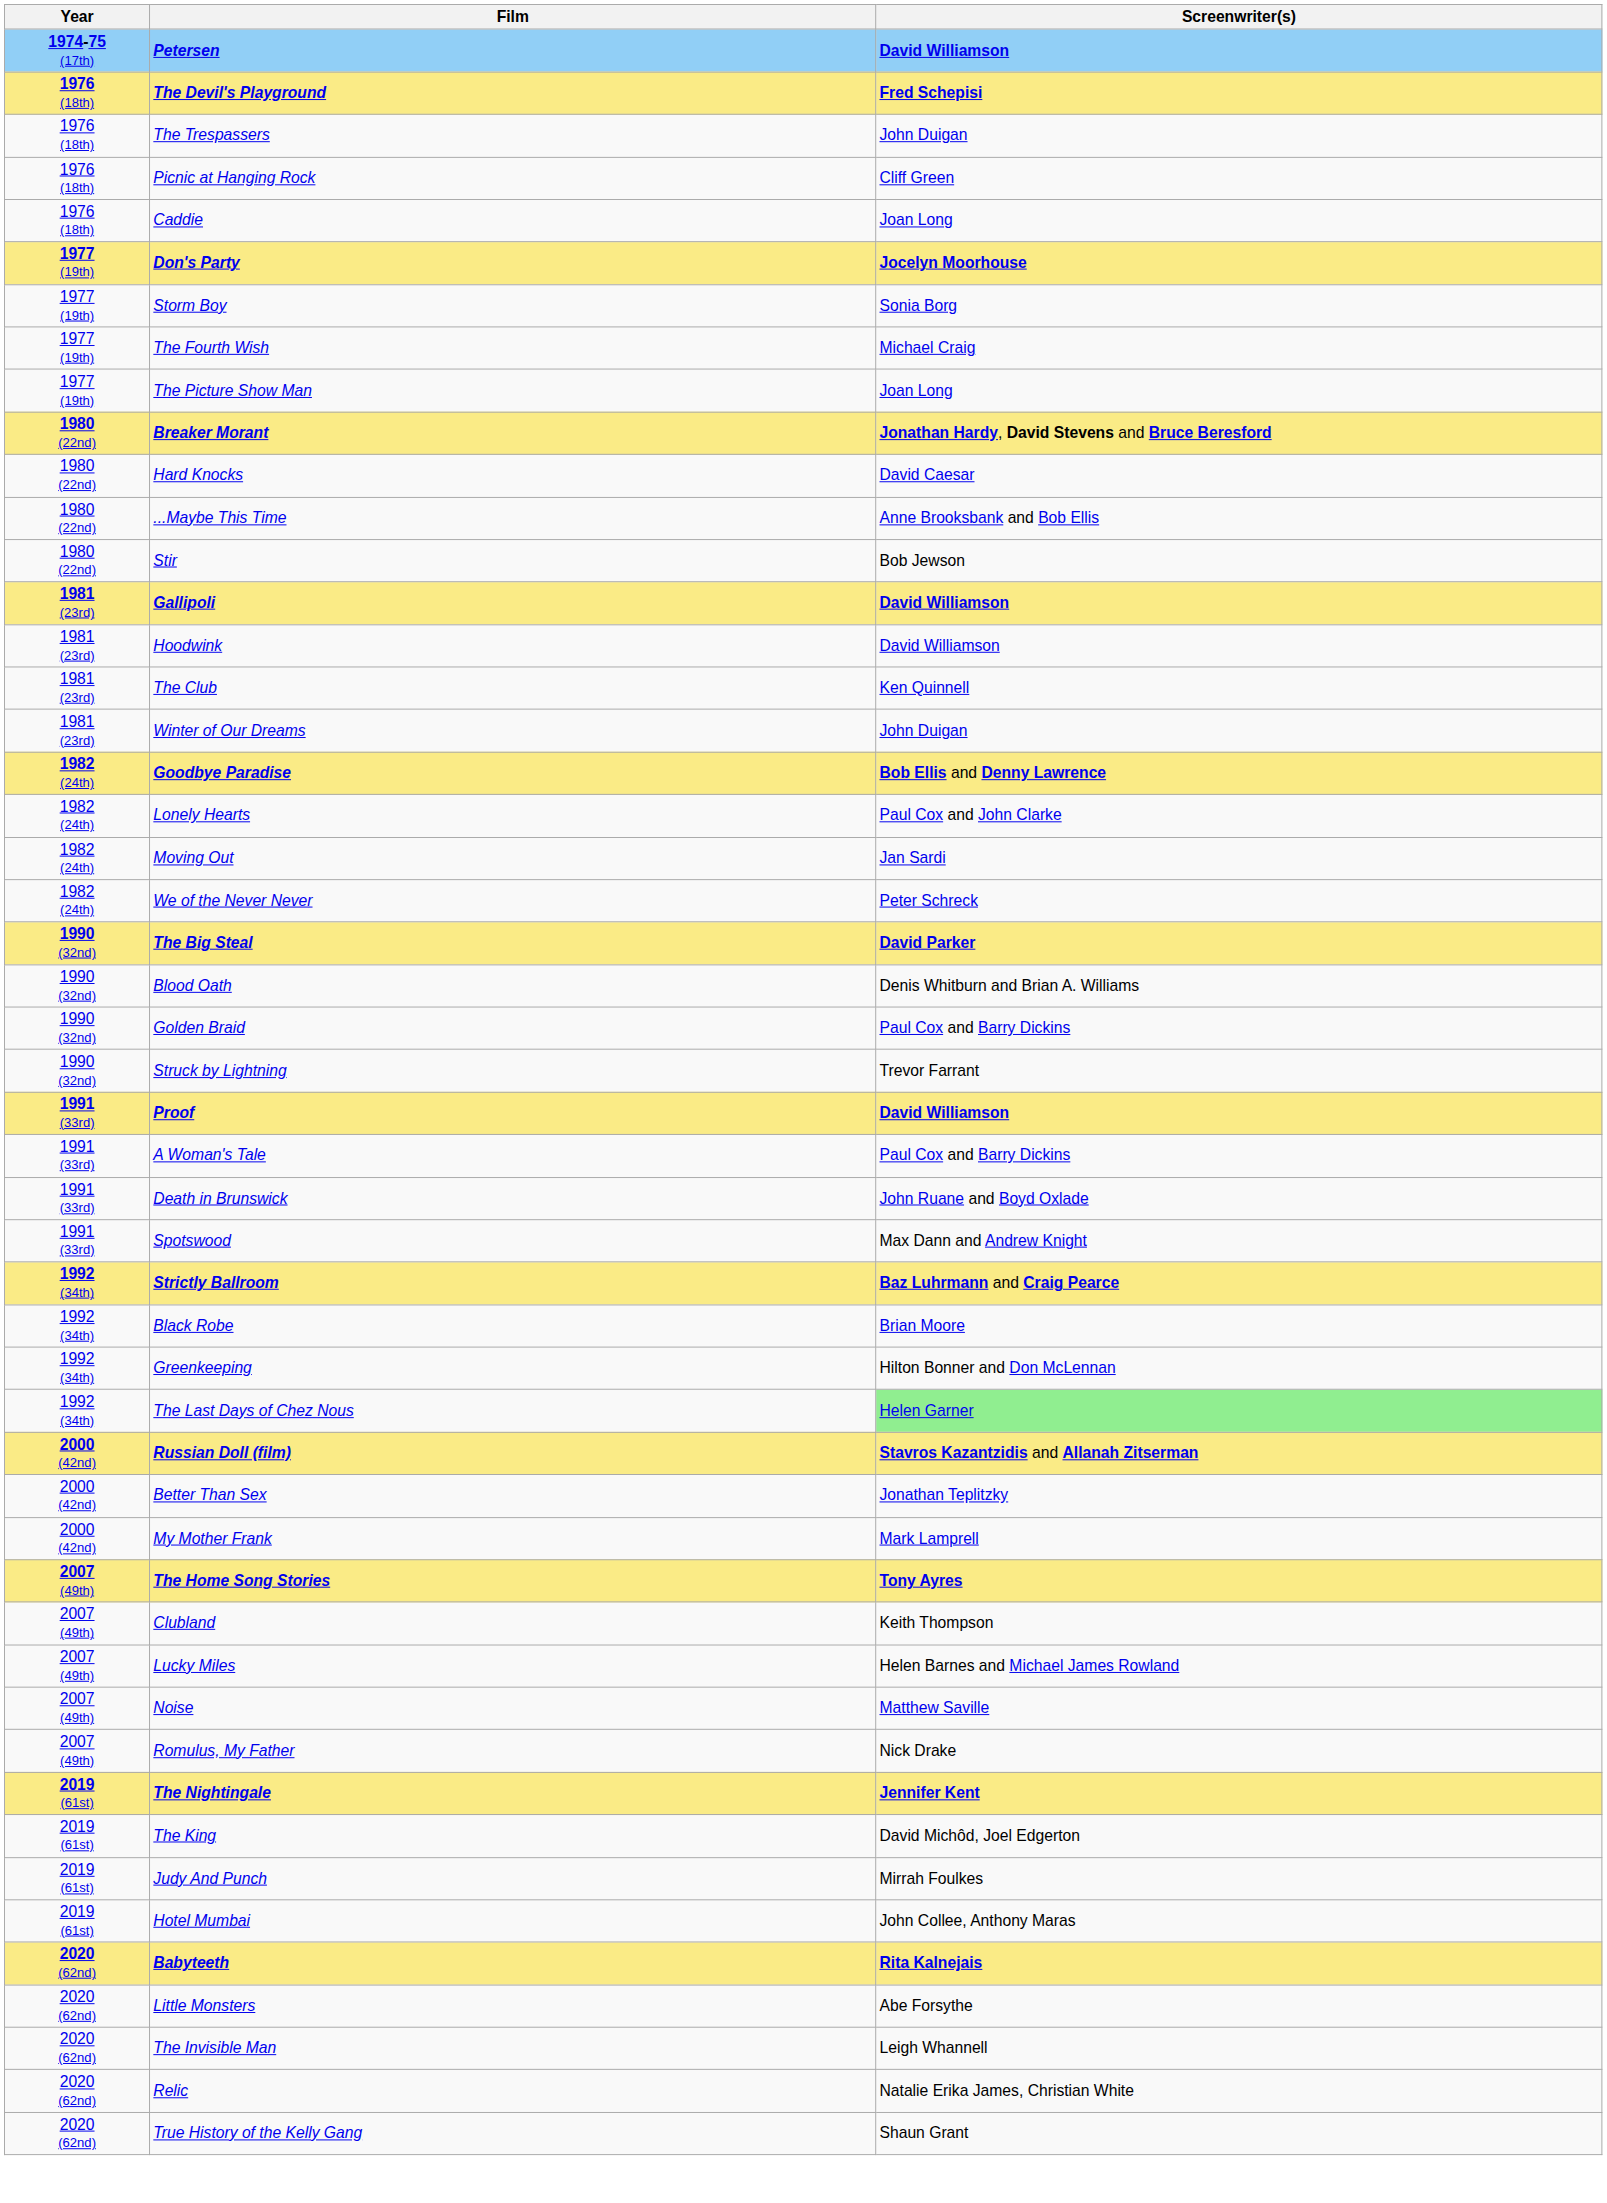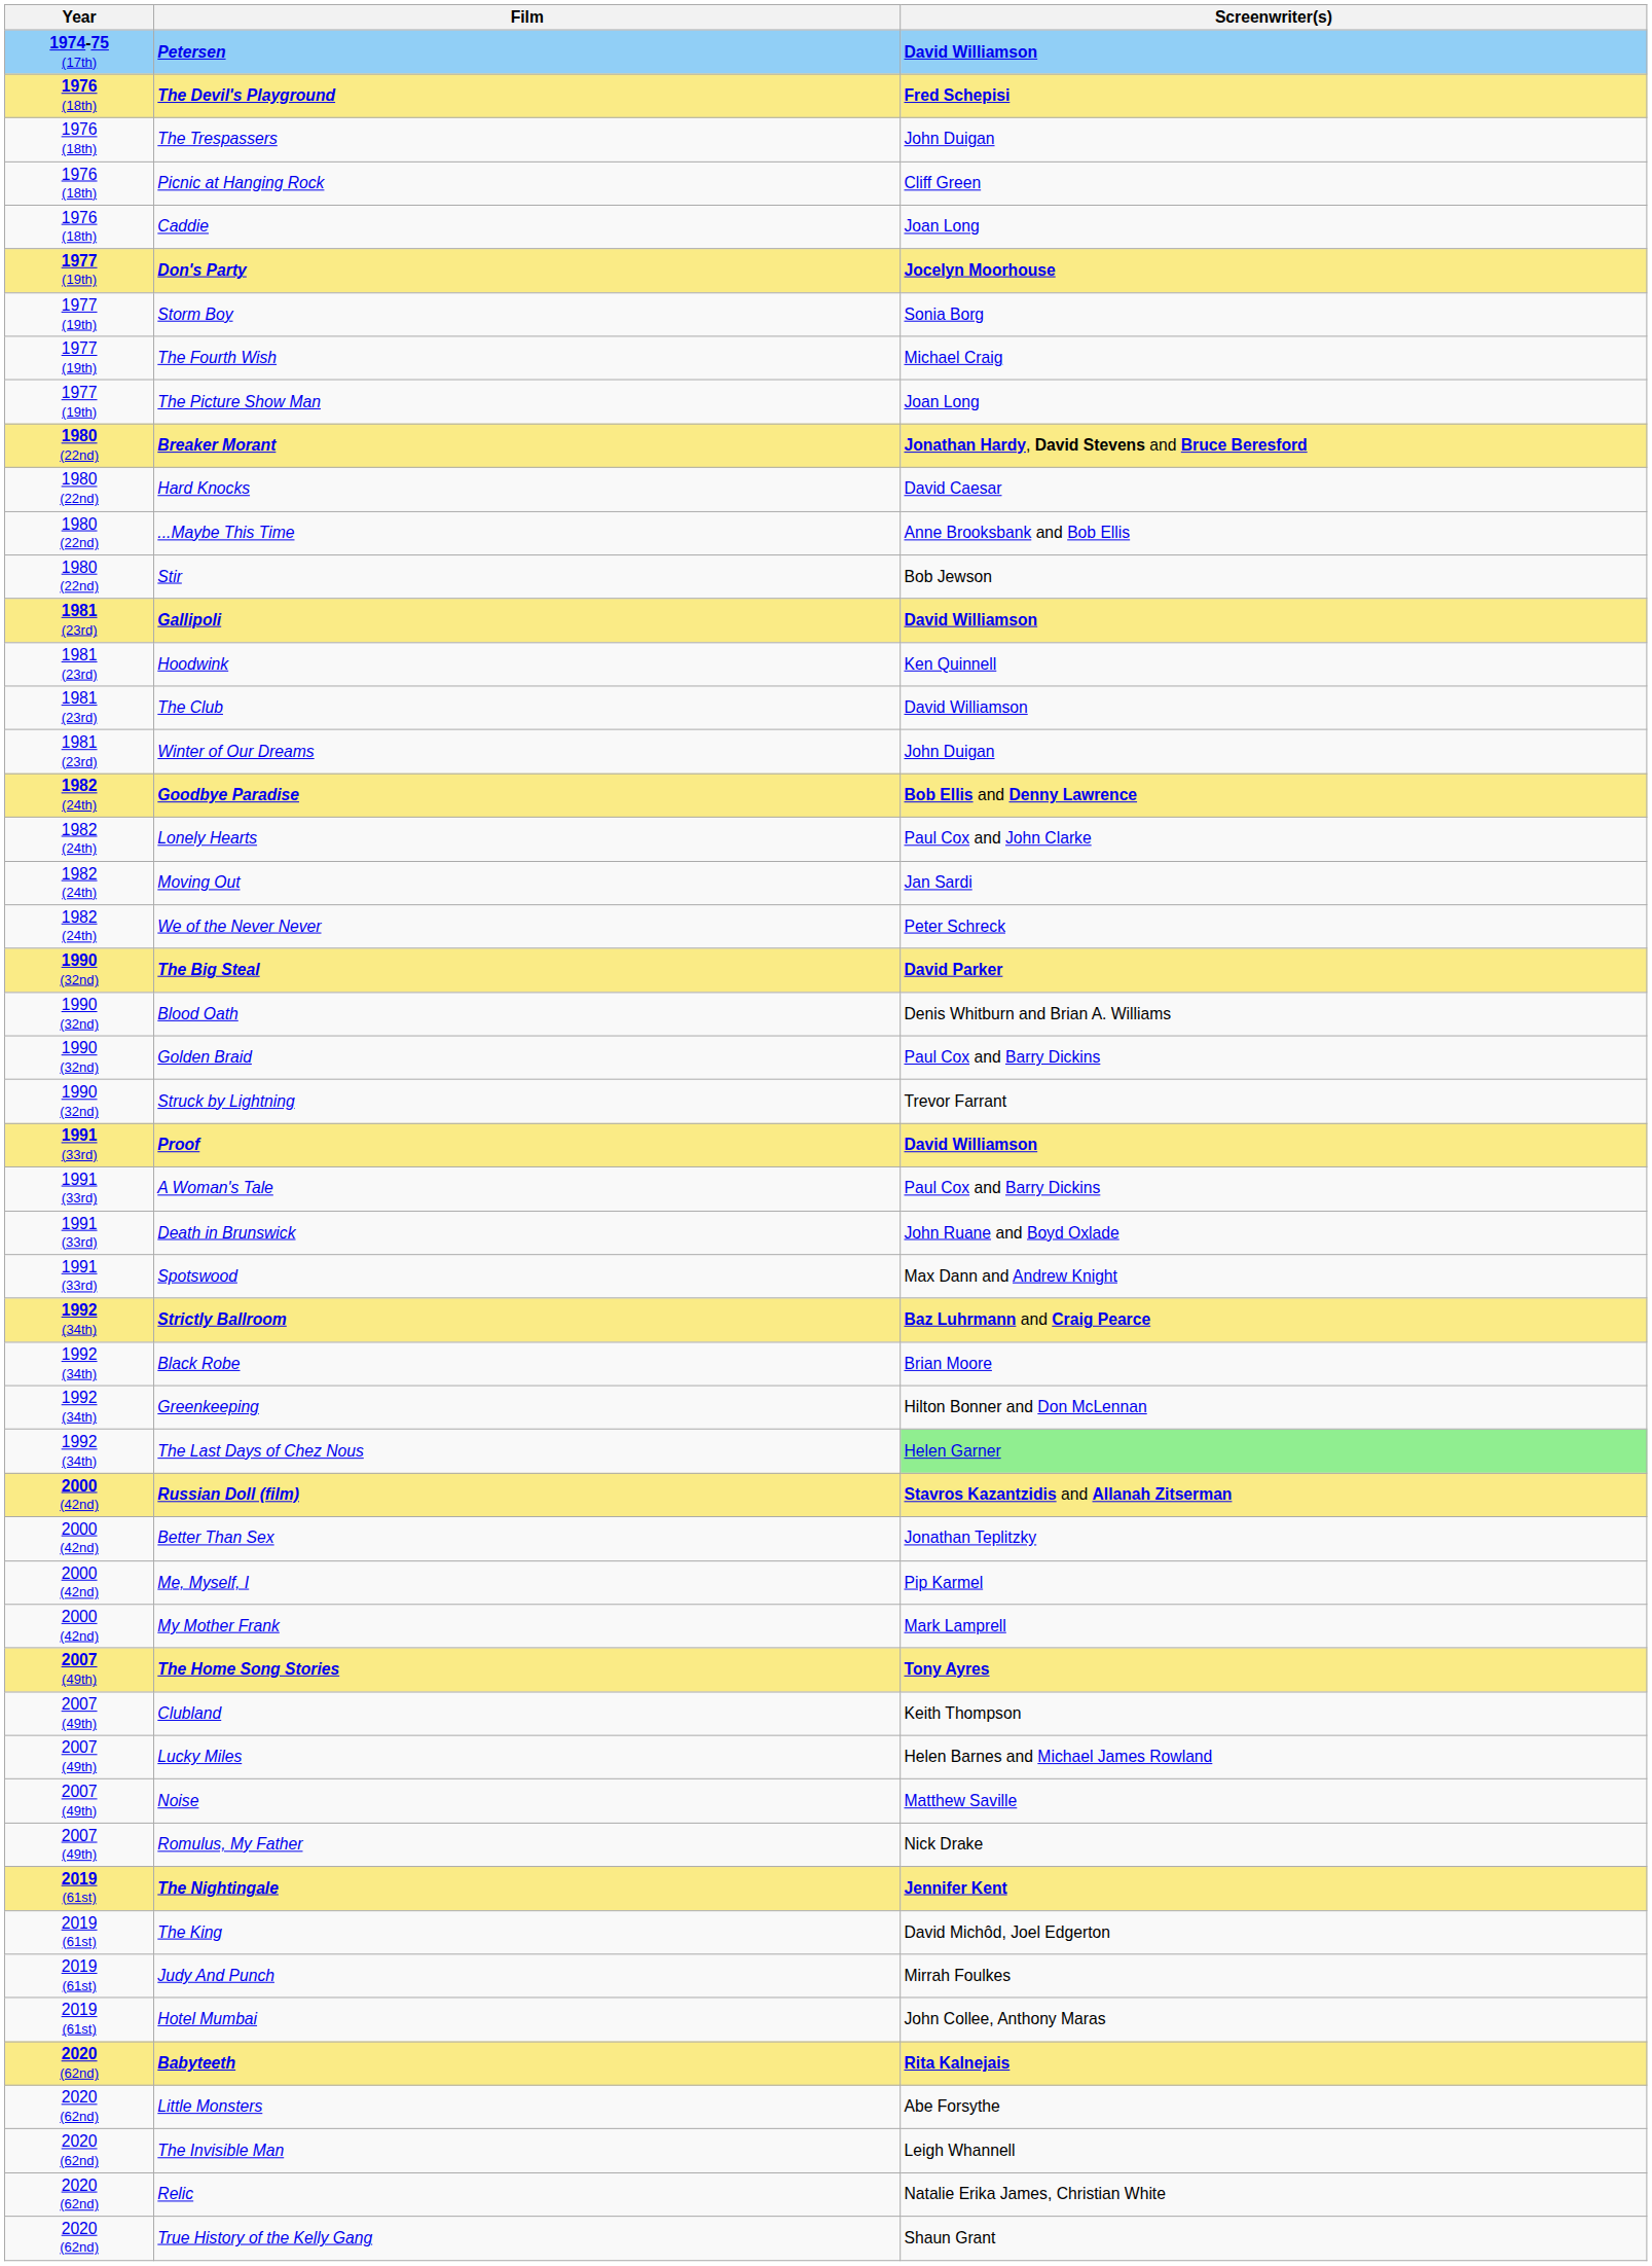Hoodwink | Screenwriter(s): David Williamson -> Ken Quinnell
The Club | Screenwriter(s): Ken Quinnell -> David Williamson
+ row: 2000 (42nd) | Me, Myself, I | Pip Karmel
